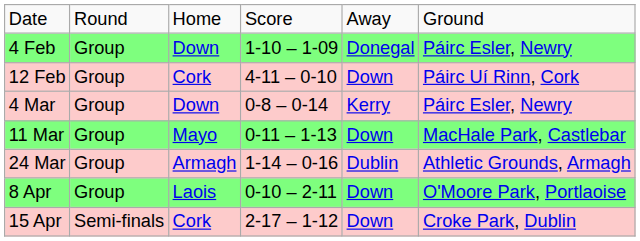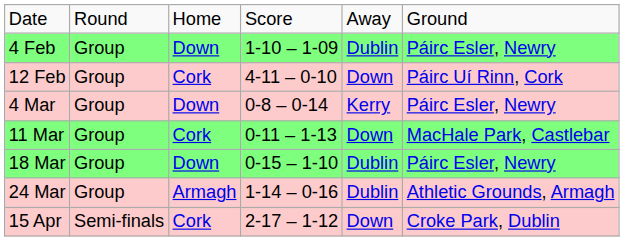4 Feb | column 5: Donegal -> Dublin
11 Mar | column 3: Mayo -> Cork
+ row: 18 Mar | Group | Down | 0-15 – 1-10 | Dublin | Páirc Esler, Newry
- row: 8 Apr | Group | Laois | 0-10 – 2-11 | Down | O'Moore Park, Portlaoise
